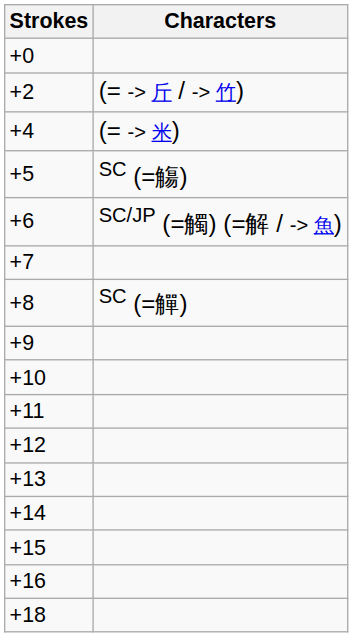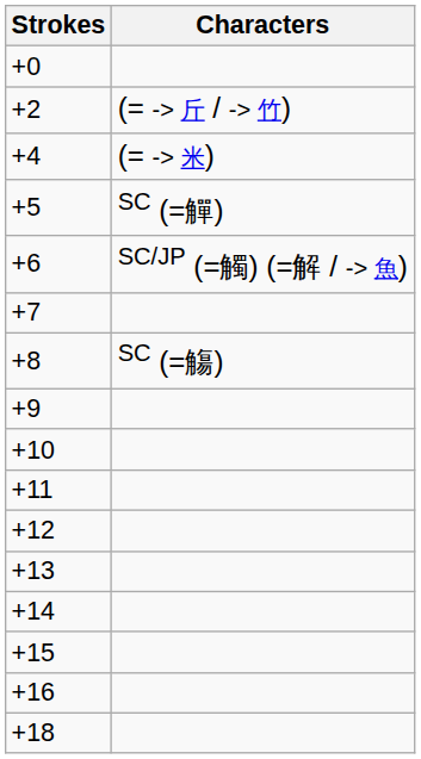+5 | Characters: SC (=觴) -> SC (=觶)
+8 | Characters: SC (=觶) -> SC (=觴)
